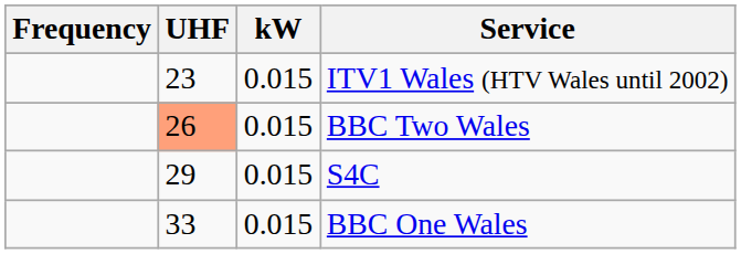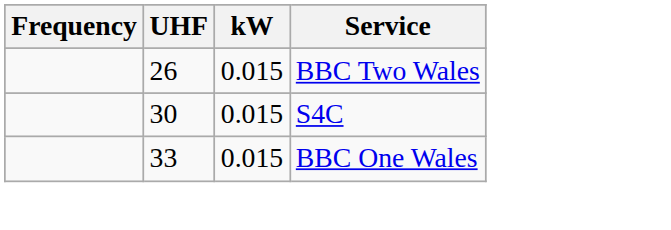- row: 23 | 0.015 | ITV1 Wales (HTV Wales until 2002)
BBC Two Wales | UHF: lightsalmon background -> no background
S4C | UHF: 29 -> 30
